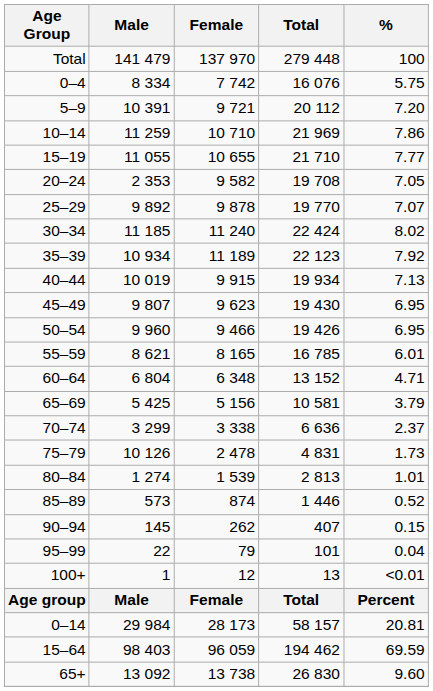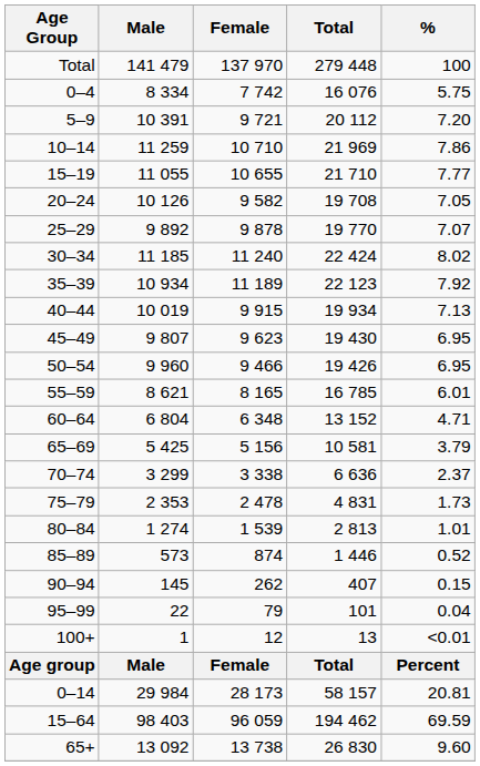20–24 | Male: 2 353 -> 10 126
75–79 | Male: 10 126 -> 2 353
